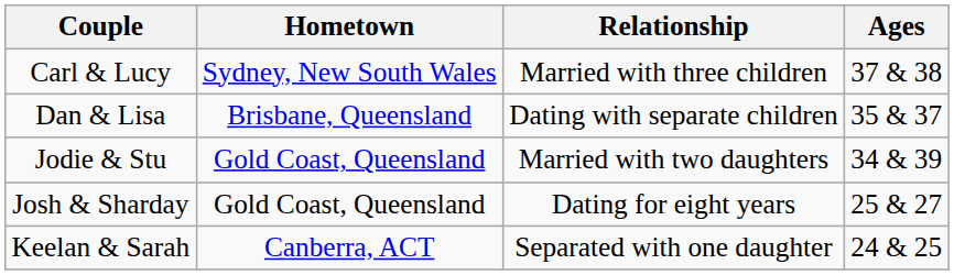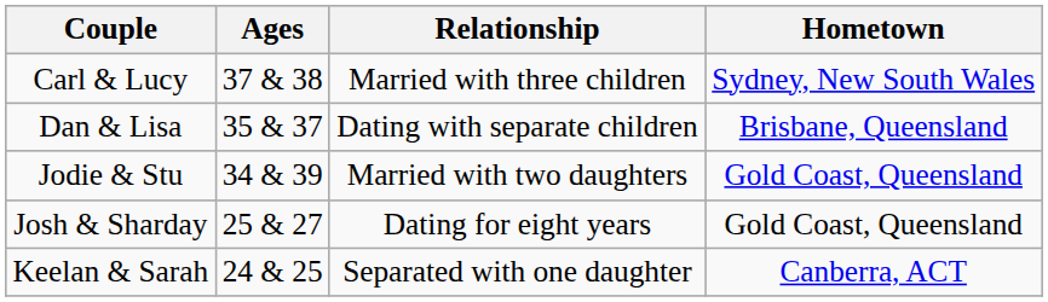columns swapped: Ages <-> Hometown
